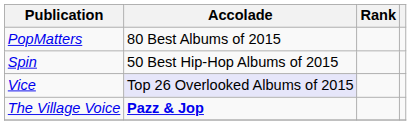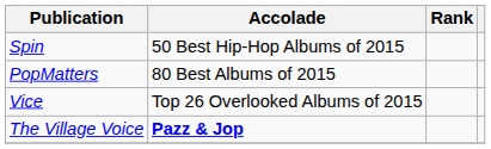rows swapped: PopMatters <-> Spin
Vice | Accolade: lavender background -> no background
